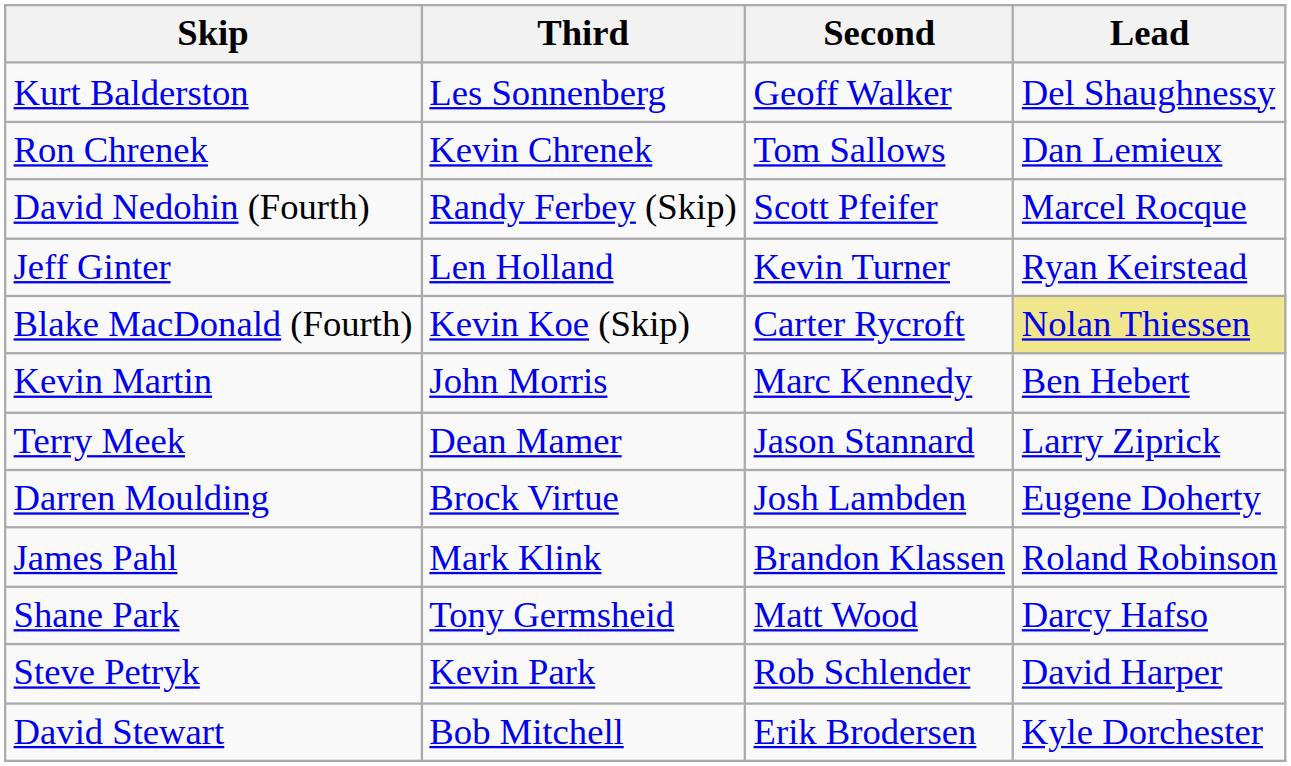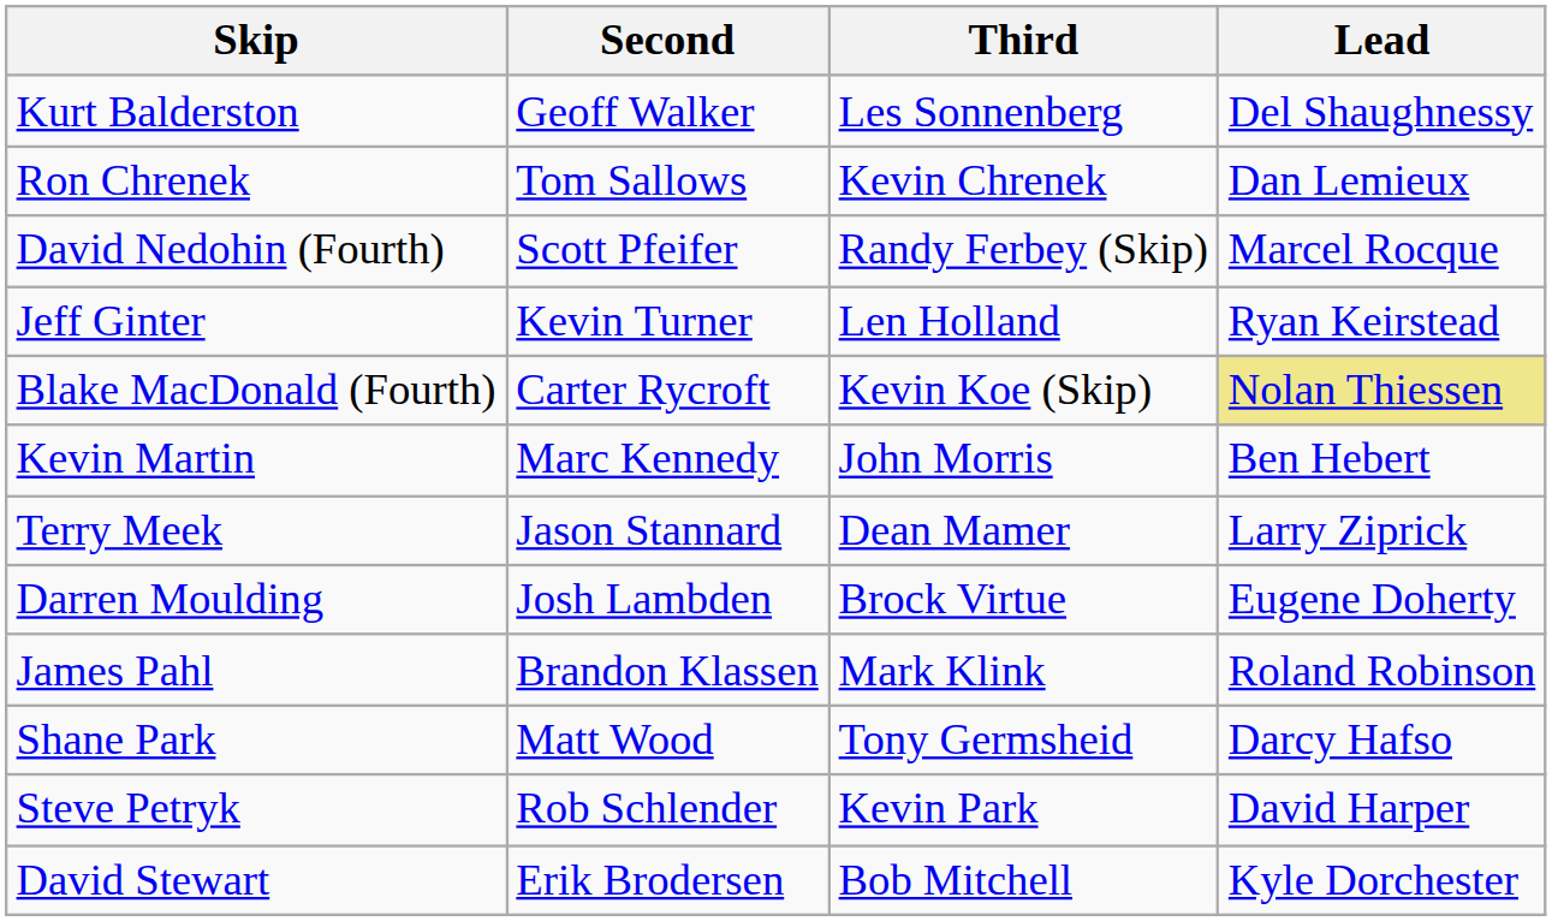columns swapped: Third <-> Second
